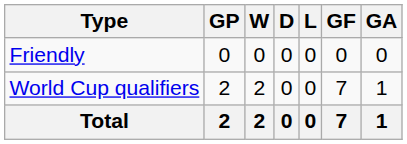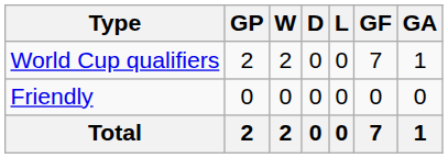rows swapped: Friendly <-> World Cup qualifiers
